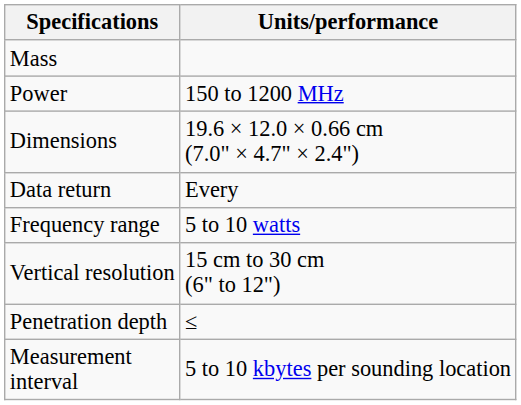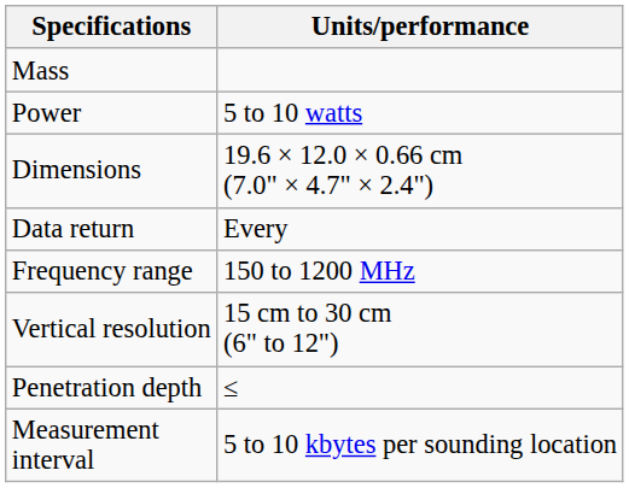Power | Units/performance: 150 to 1200 MHz -> 5 to 10 watts
Frequency range | Units/performance: 5 to 10 watts -> 150 to 1200 MHz
